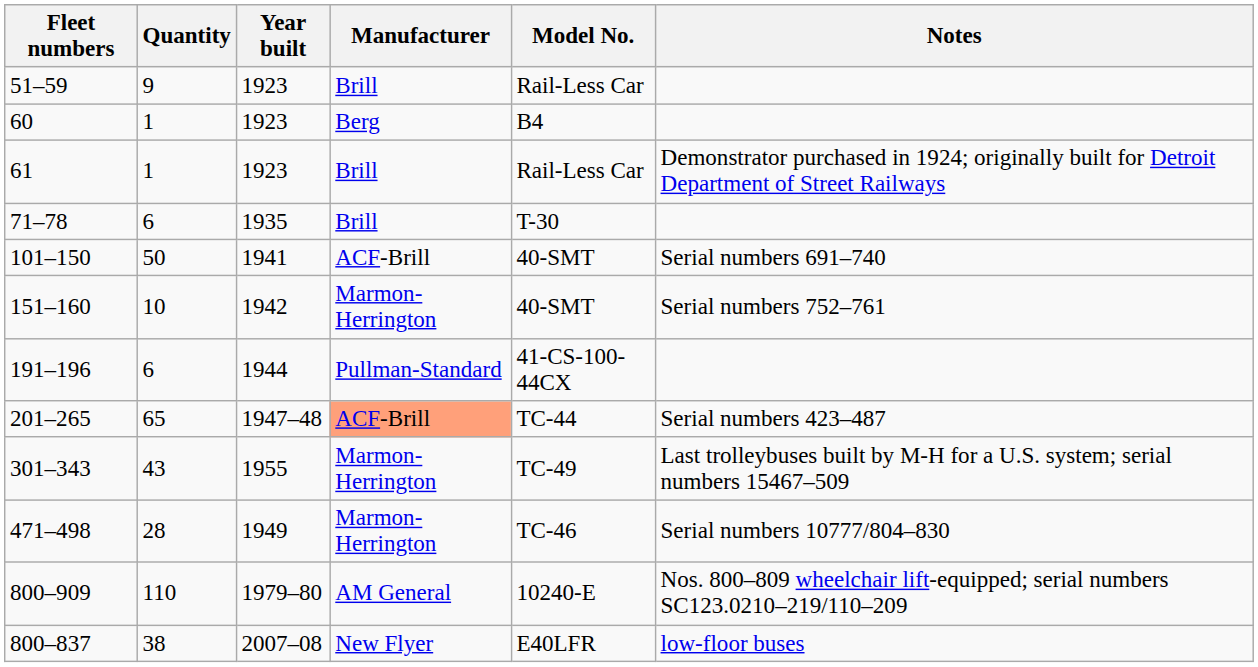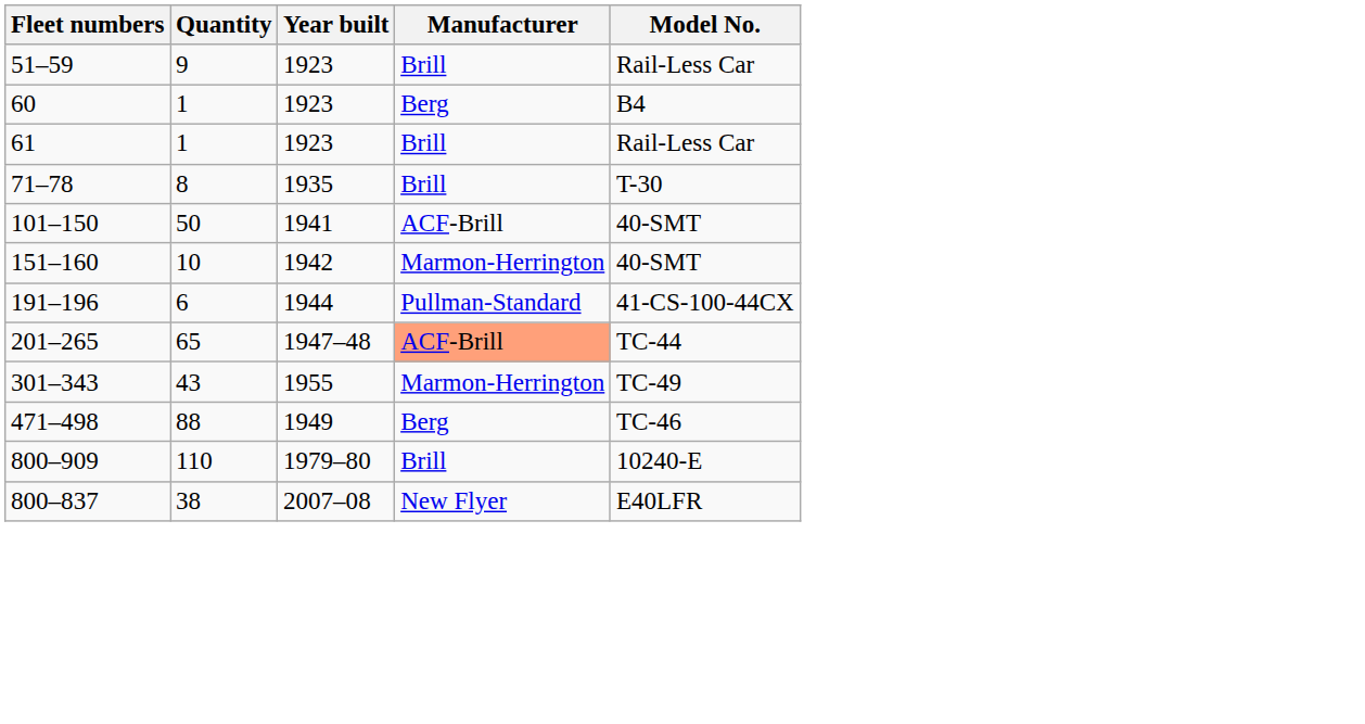- column: Notes | Demonstrator purchased in 1924; originally built for Detroit Department of Street Railways | Serial numbers 691–740 | Serial numbers 752–761 | Serial numbers 423–487 | Last trolleybuses built by M-H for a U.S. system; serial numbers 15467–509 | Serial numbers 10777/804–830 | Nos. 800–809 wheelchair lift-equipped; serial numbers SC123.0210–219/110–209 | low-floor buses
71–78 | Quantity: 6 -> 8
471–498 | Quantity: 28 -> 88
471–498 | Manufacturer: Marmon-Herrington -> Berg
800–909 | Manufacturer: AM General -> Brill
